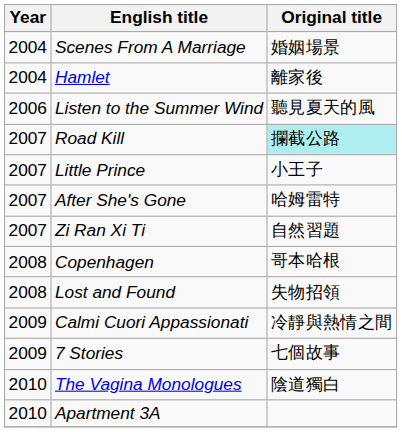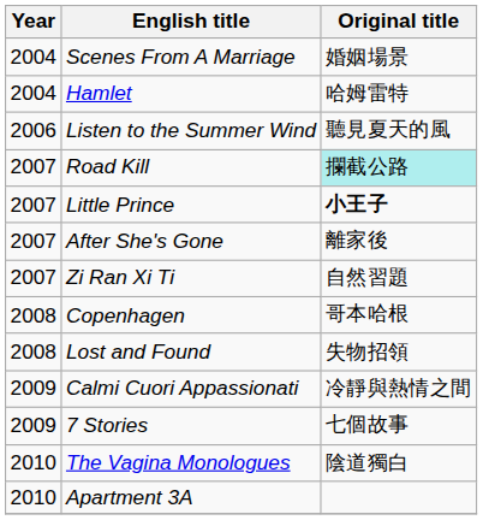Hamlet | Original title: 離家後 -> 哈姆雷特
Little Prince | Original title: normal -> bold
After She's Gone | Original title: 哈姆雷特 -> 離家後
